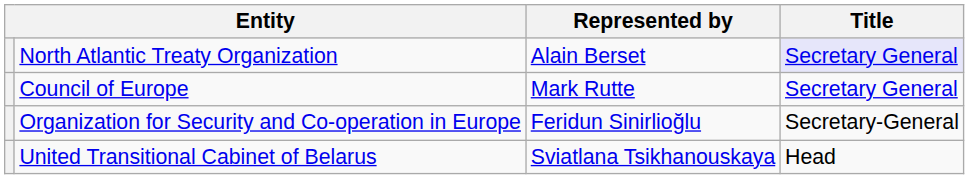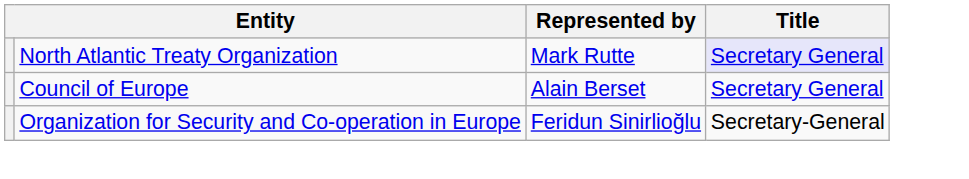North Atlantic Treaty Organization | Represented by: Alain Berset -> Mark Rutte
Council of Europe | Represented by: Mark Rutte -> Alain Berset
- row: United Transitional Cabinet of Belarus | Sviatlana Tsikhanouskaya | Head
